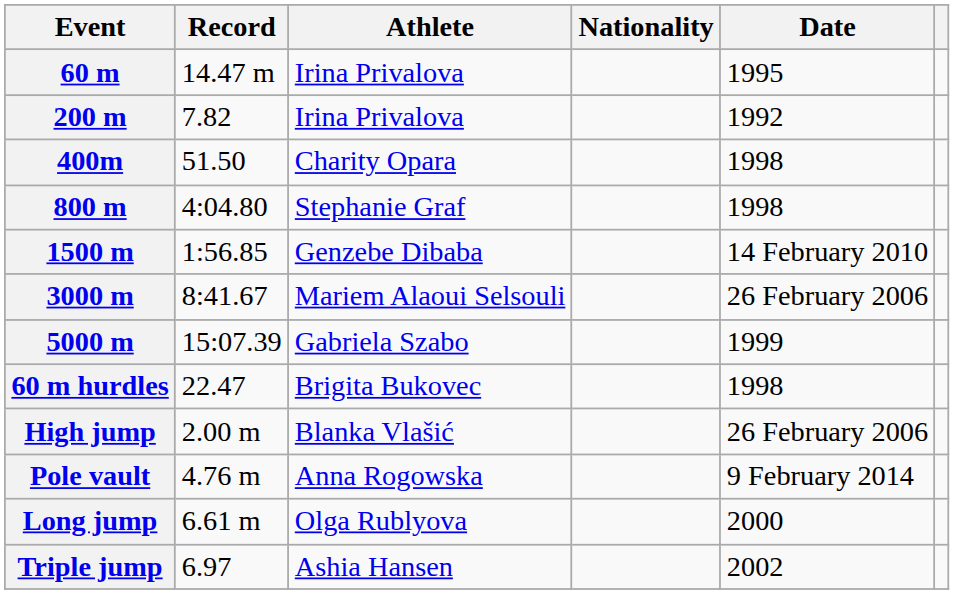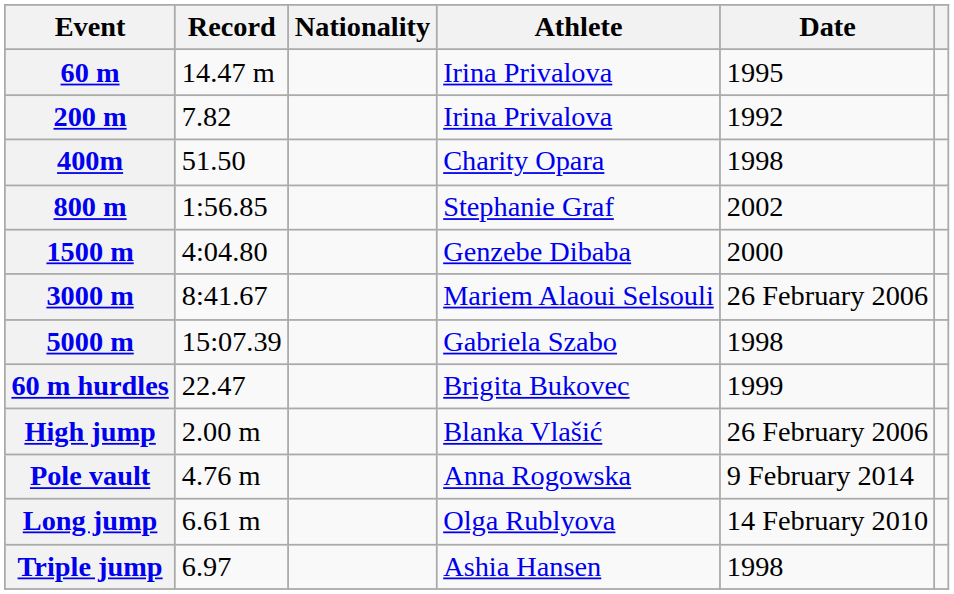columns swapped: Athlete <-> Nationality
800 m | Record: 4:04.80 -> 1:56.85
800 m | Date: 1998 -> 2002
1500 m | Record: 1:56.85 -> 4:04.80
1500 m | Date: 14 February 2010 -> 2000
5000 m | Date: 1999 -> 1998
60 m hurdles | Date: 1998 -> 1999
Long jump | Date: 2000 -> 14 February 2010
Triple jump | Date: 2002 -> 1998
